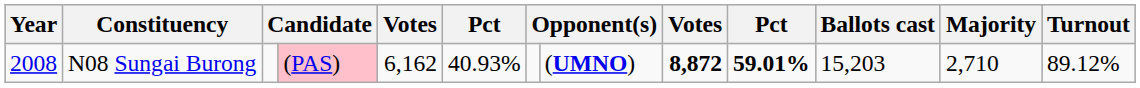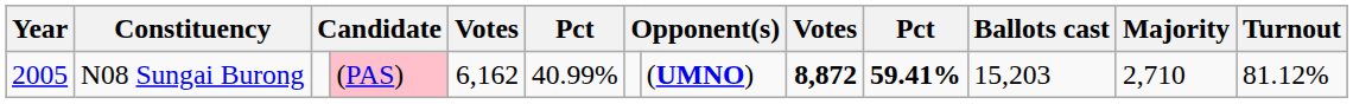N08 Sungai Burong | Year: 2008 -> 2005
N08 Sungai Burong | column 6: 40.93% -> 40.99%
N08 Sungai Burong | column 10: 59.01% -> 59.41%
N08 Sungai Burong | Turnout: 89.12% -> 81.12%
